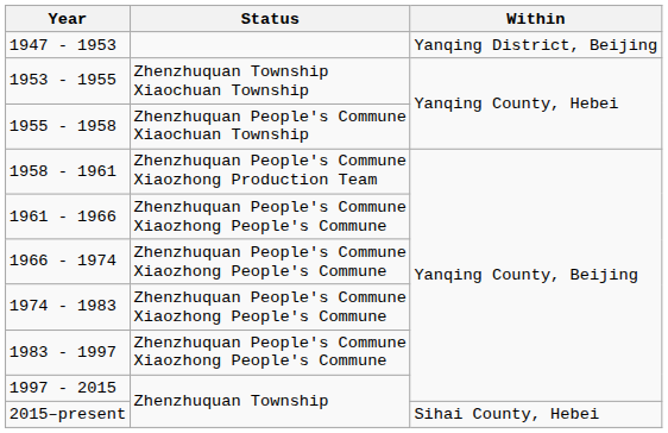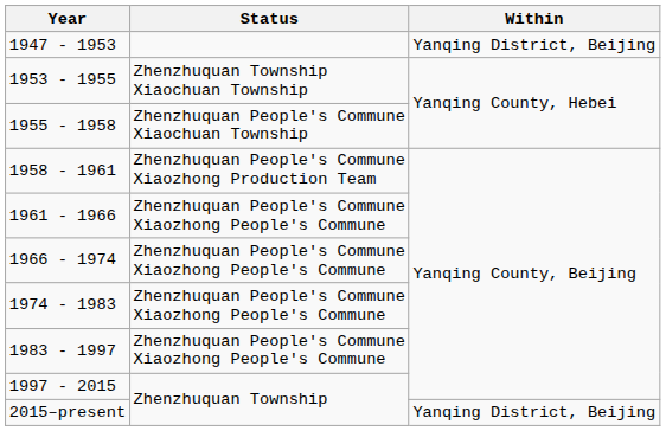2015–present | Within: Sihai County, Hebei -> Yanqing District, Beijing
